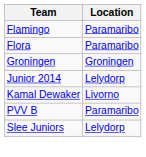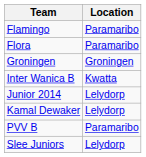+ row: Inter Wanica B | Kwatta
Kamal Dewaker | Location: Livorno -> Lelydorp
